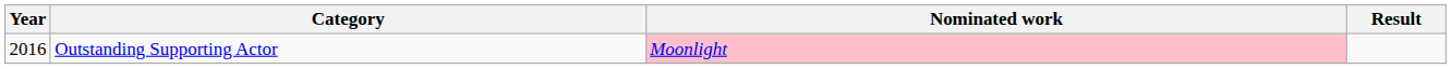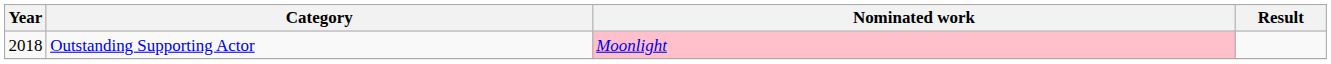Outstanding Supporting Actor | Year: 2016 -> 2018
